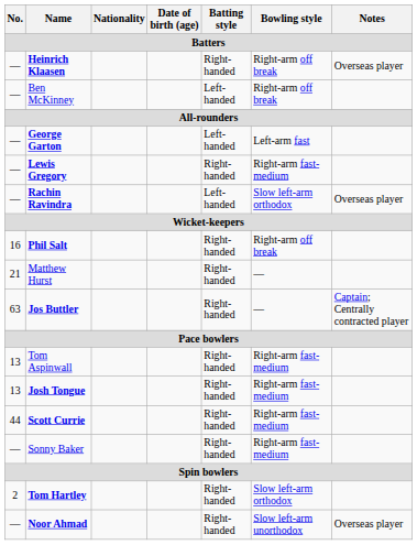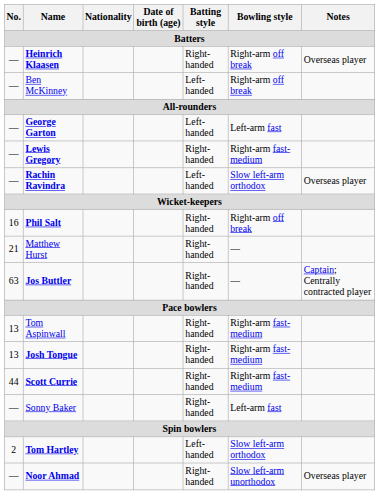Sonny Baker | Bowling style: Right-arm fast-medium -> Left-arm fast
Tom Hartley | Batting style: Right-handed -> Left-handed
